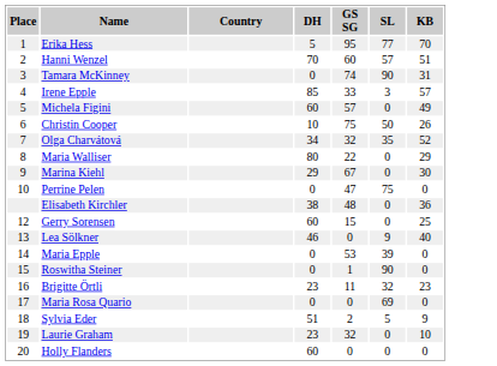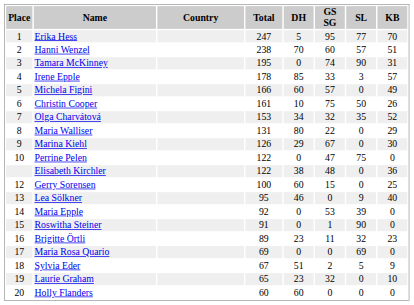+ column: Total | 247 | 238 | 195 | 178 | 166 | 161 | 153 | 131 | 126 | 122 | 122 | 100 | 95 | 92 | 91 | 89 | 69 | 67 | 65 | 60
